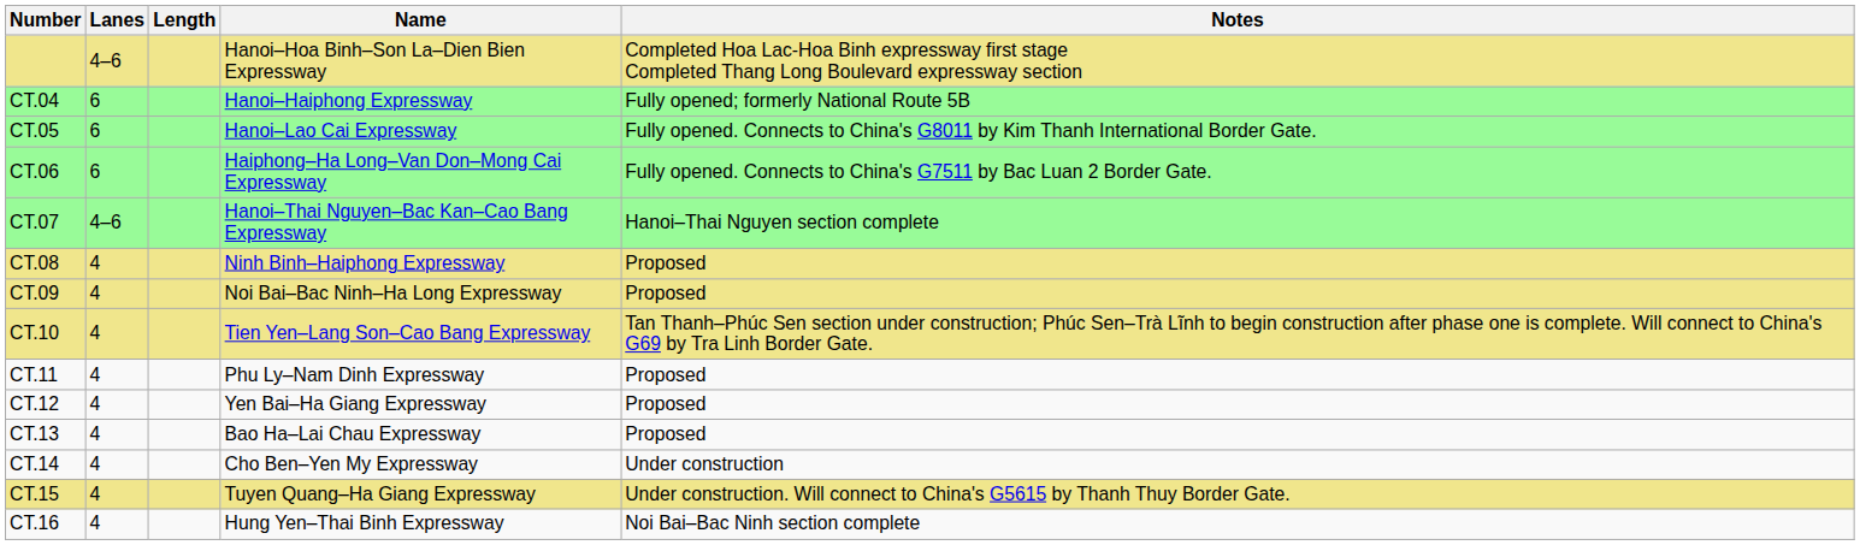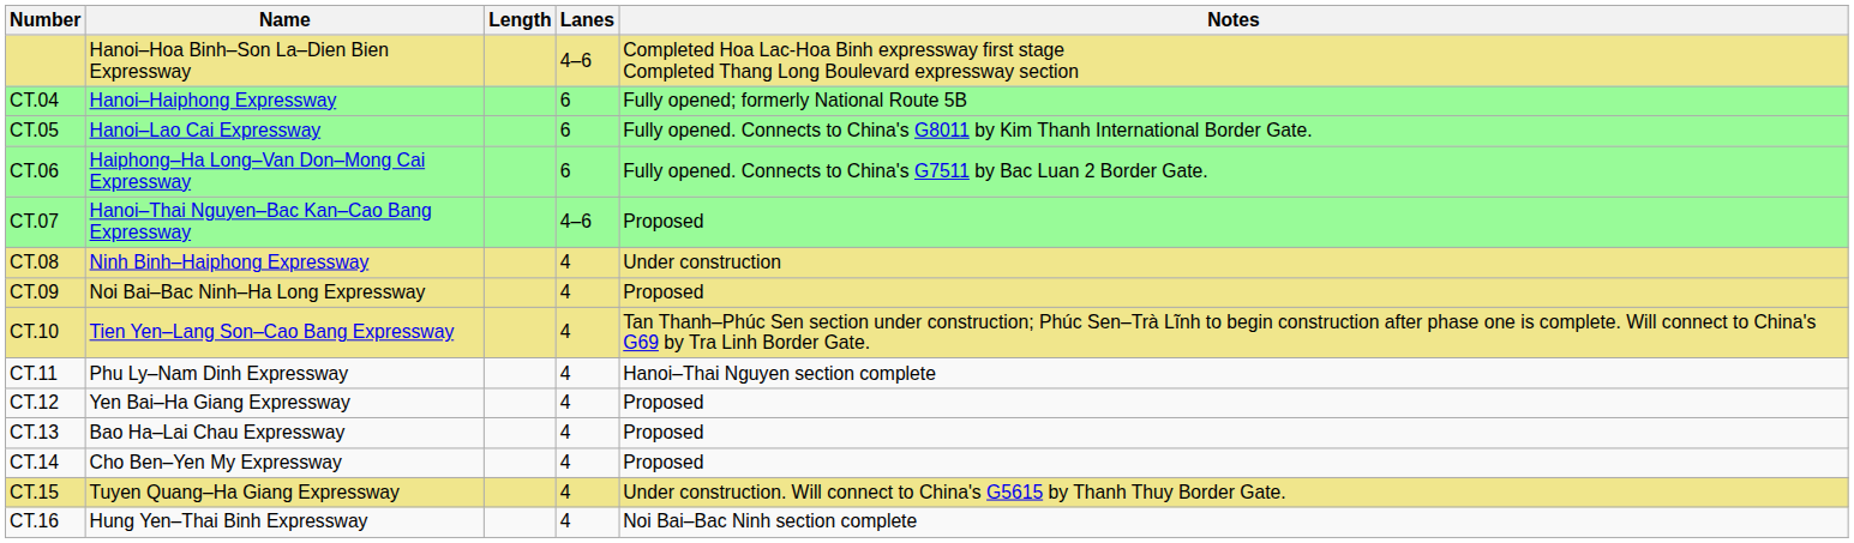columns swapped: Name <-> Lanes
CT.07 | Notes: Hanoi–Thai Nguyen section complete -> Proposed
CT.08 | Notes: Proposed -> Under construction
CT.11 | Notes: Proposed -> Hanoi–Thai Nguyen section complete
CT.14 | Notes: Under construction -> Proposed
